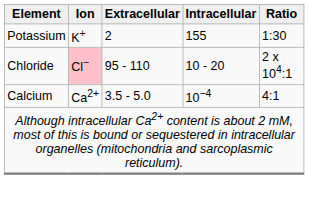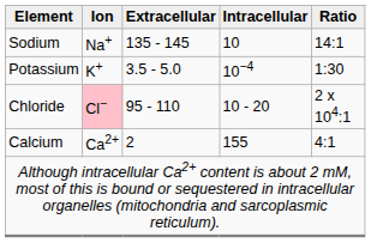+ row: Sodium | Na+ | 135 - 145 | 10 | 14:1
Potassium | Extracellular: 2 -> 3.5 - 5.0
Potassium | Intracellular: 155 -> 10−4
Calcium | Extracellular: 3.5 - 5.0 -> 2
Calcium | Intracellular: 10−4 -> 155
